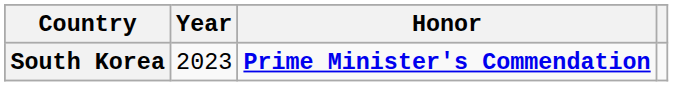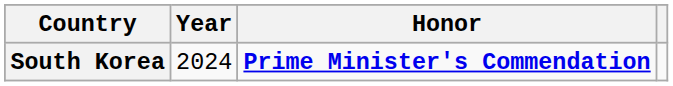South Korea | Year: 2023 -> 2024
